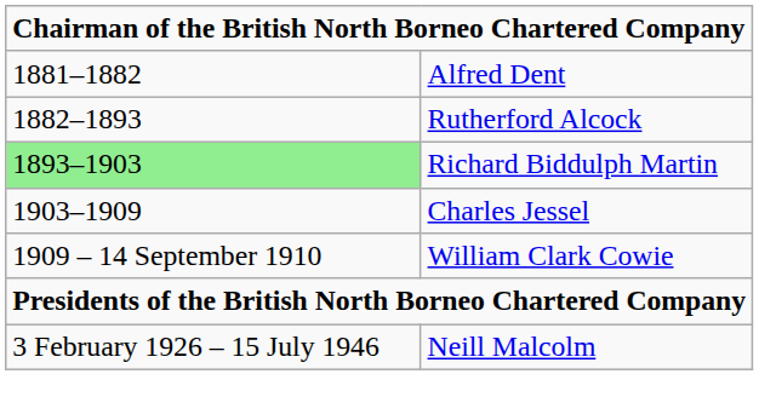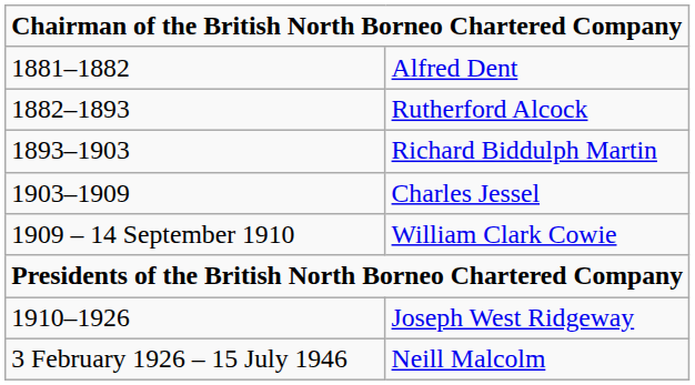Richard Biddulph Martin | column 1: lightgreen background -> no background
+ row: 1910–1926 | Joseph West Ridgeway
